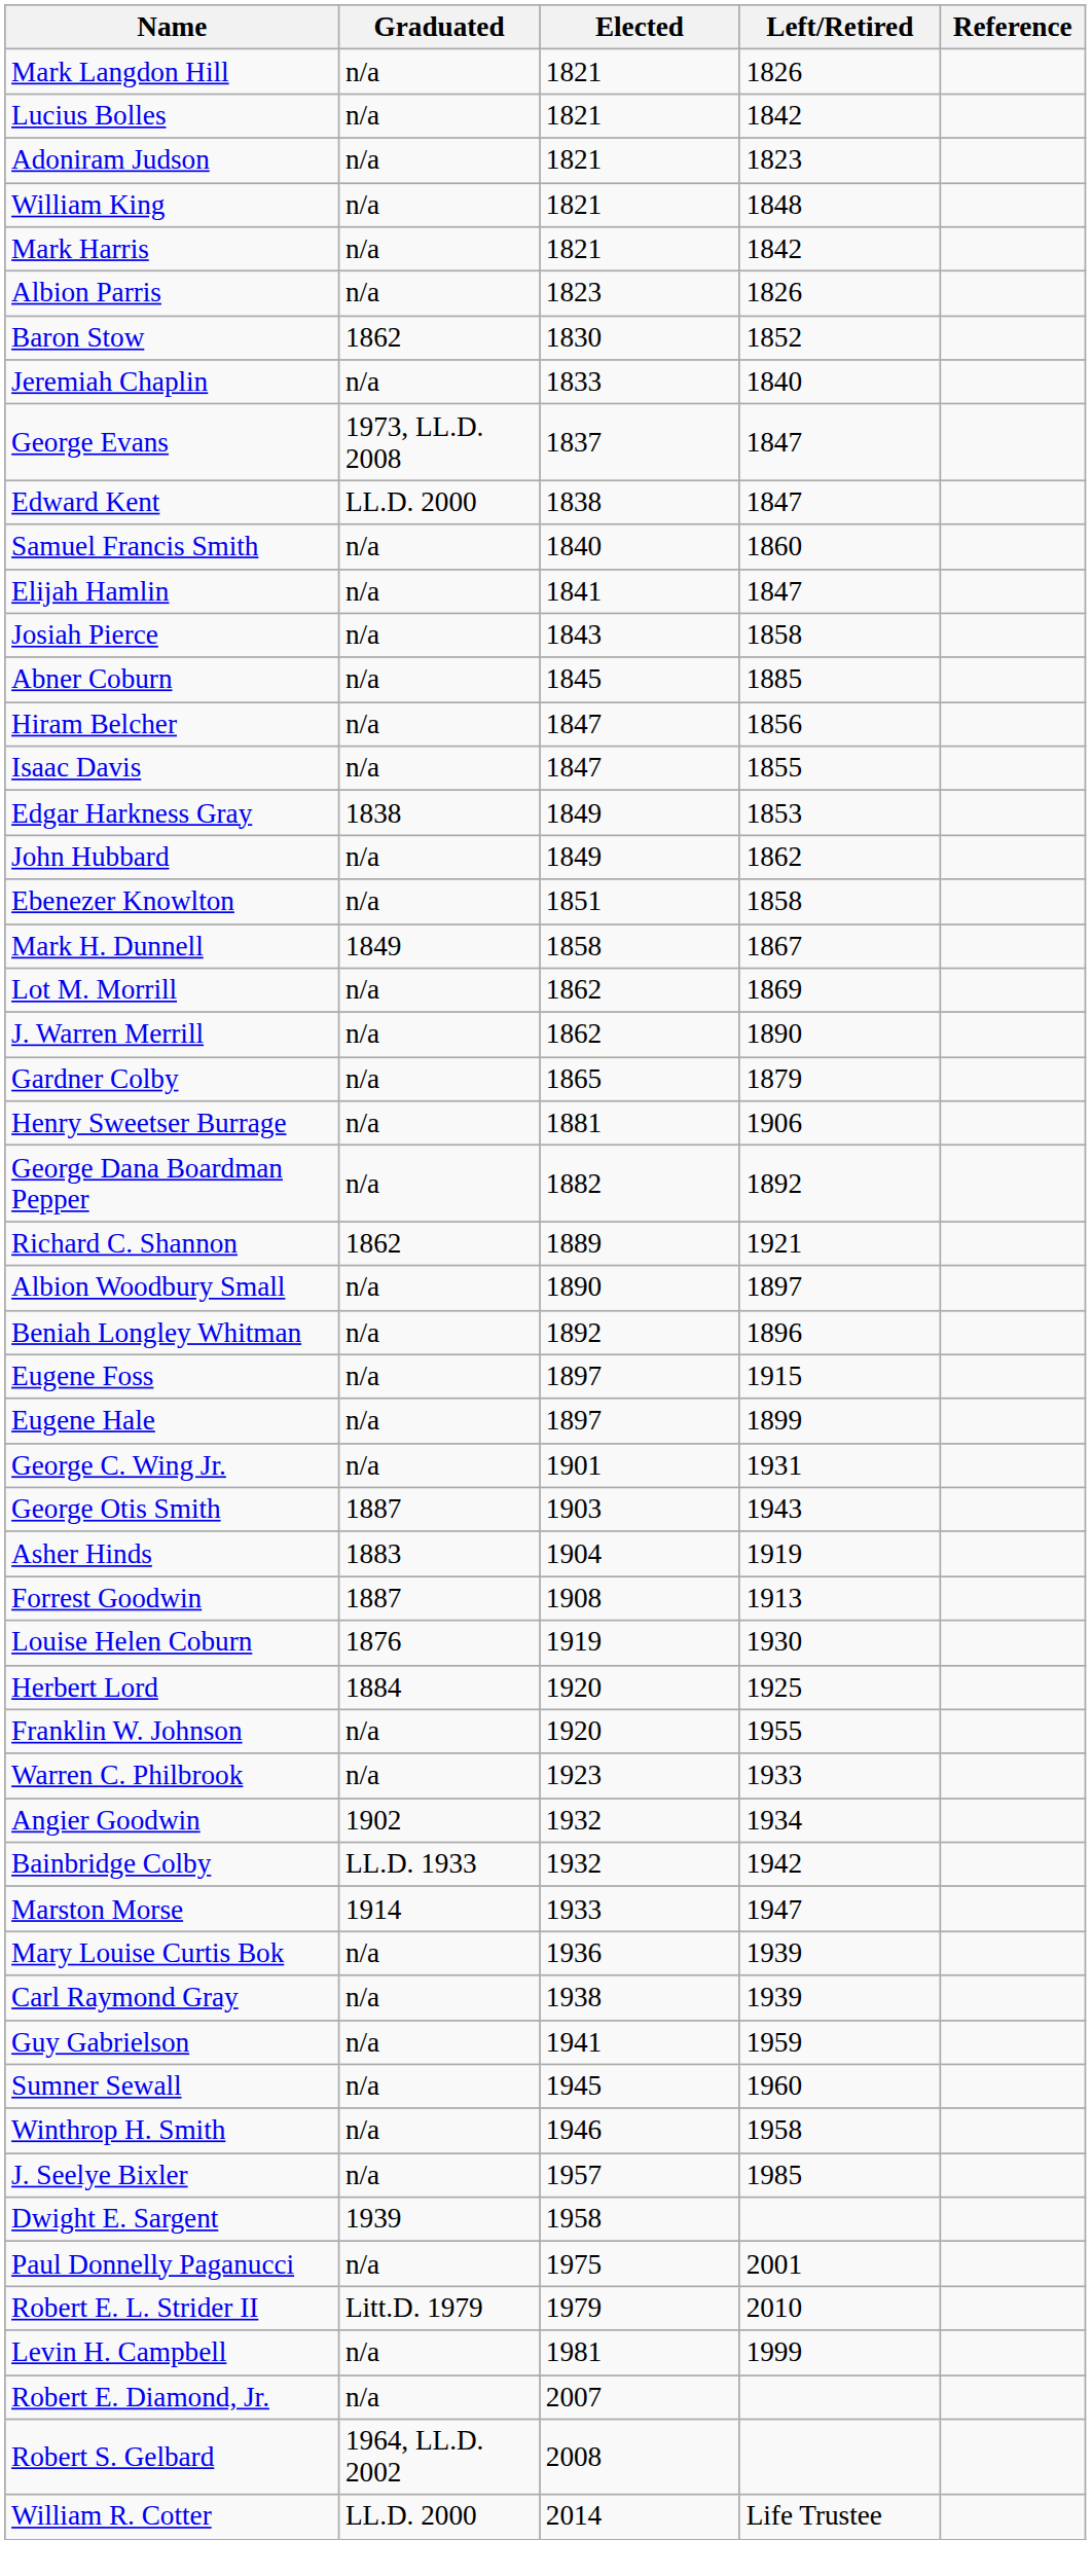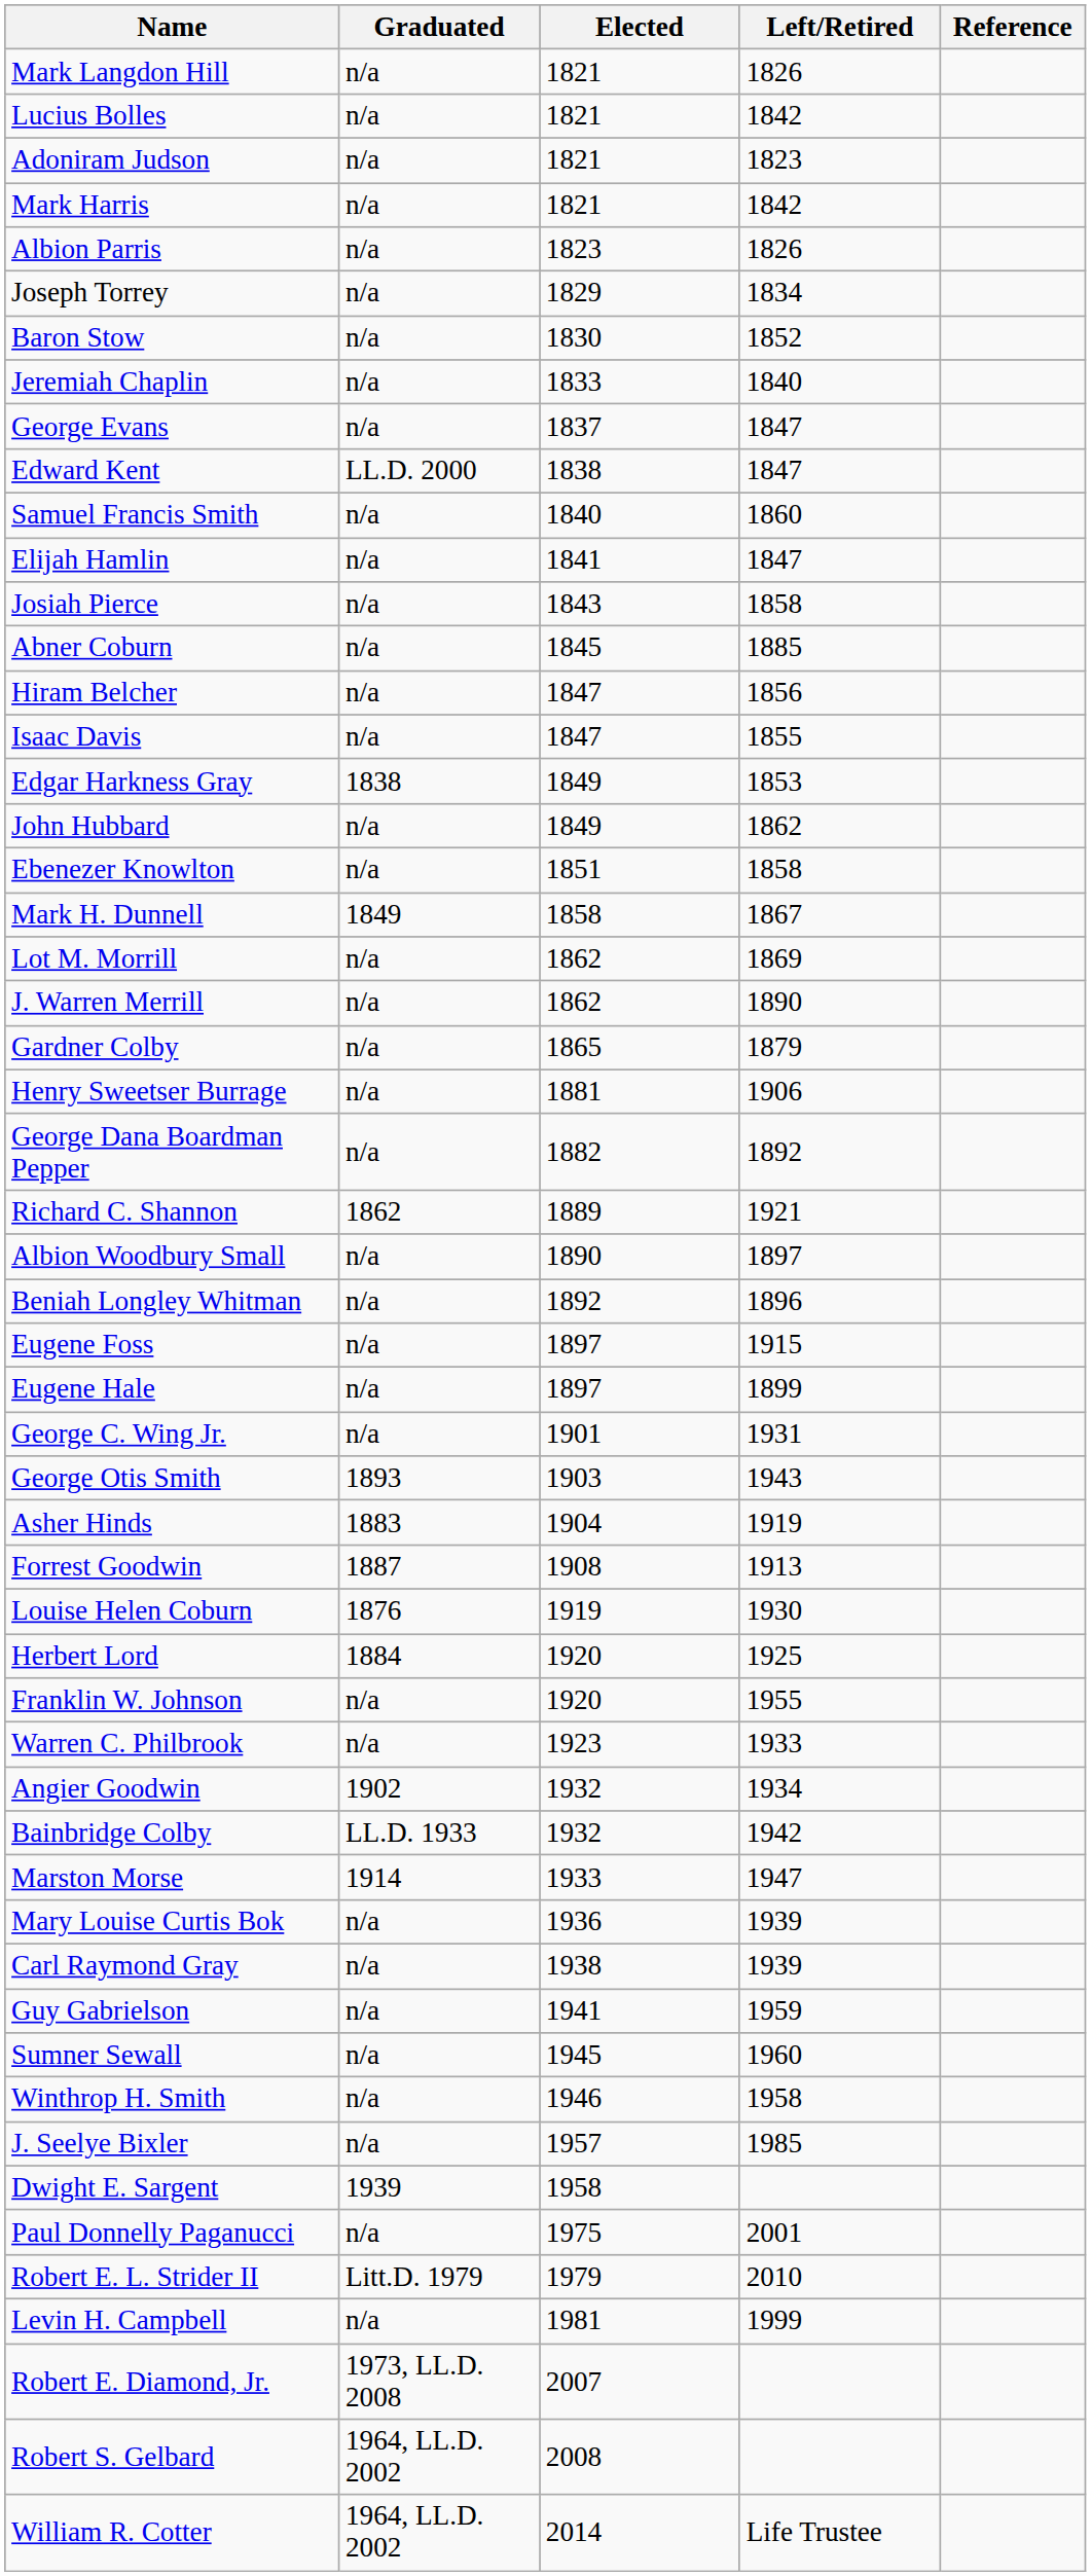- row: William King | n/a | 1821 | 1848
+ row: Joseph Torrey | n/a | 1829 | 1834
Baron Stow | Graduated: 1862 -> n/a
George Evans | Graduated: 1973, LL.D. 2008 -> n/a
George Otis Smith | Graduated: 1887 -> 1893
Robert E. Diamond, Jr. | Graduated: n/a -> 1973, LL.D. 2008
William R. Cotter | Graduated: LL.D. 2000 -> 1964, LL.D. 2002
